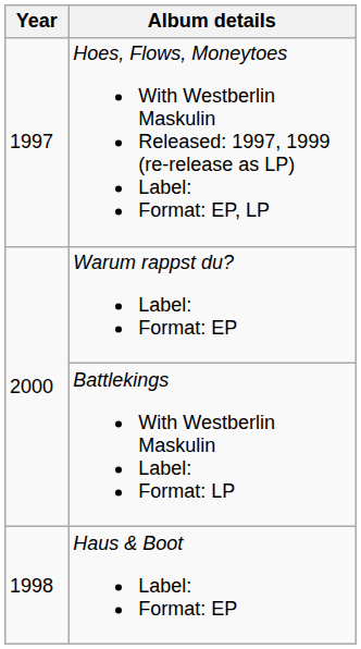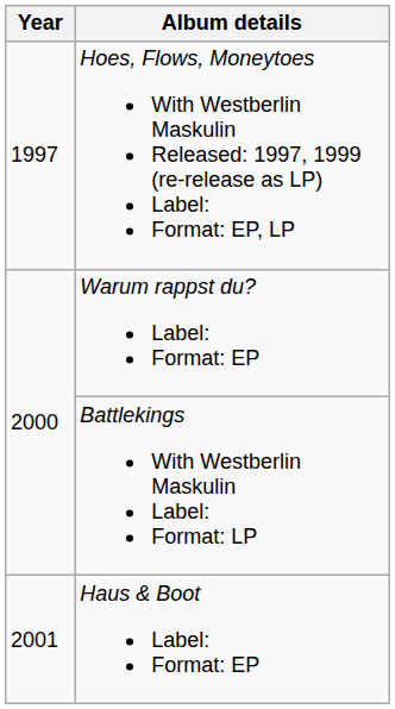Haus & Boot Label: Format: EP | Year: 1998 -> 2001
